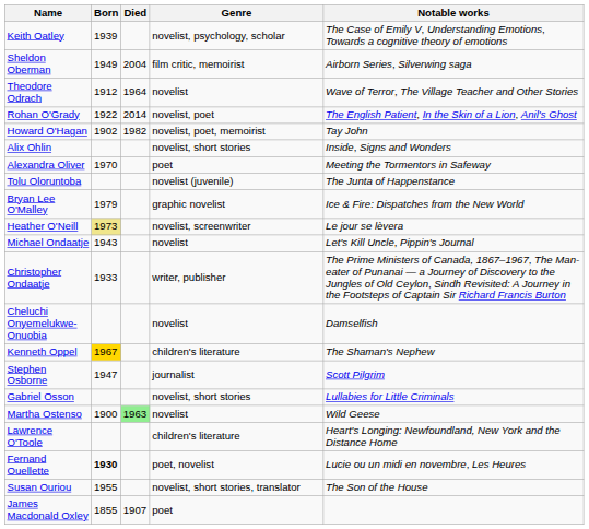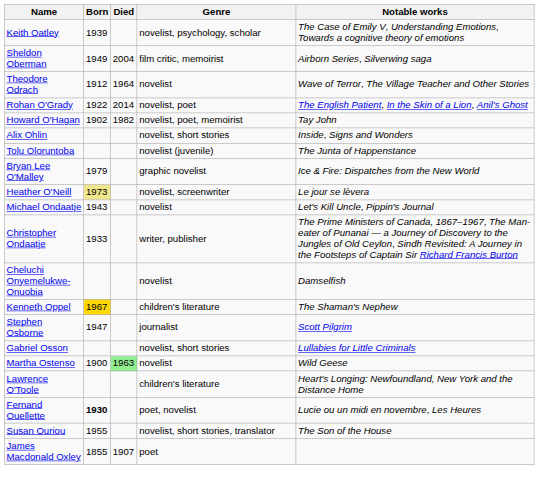- row: Alexandra Oliver | 1970 | poet | Meeting the Tormentors in Safeway
